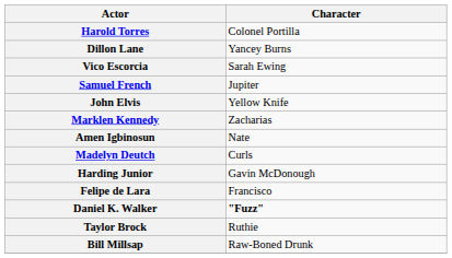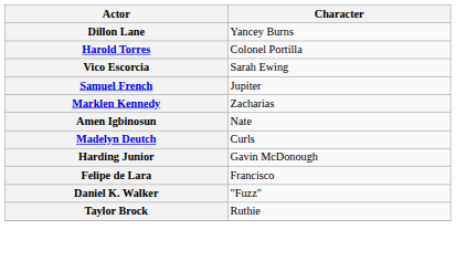rows swapped: Dillon Lane <-> Harold Torres
- row: John Elvis | Yellow Knife
Daniel K. Walker | Character: bold -> normal
- row: Bill Millsap | Raw-Boned Drunk
